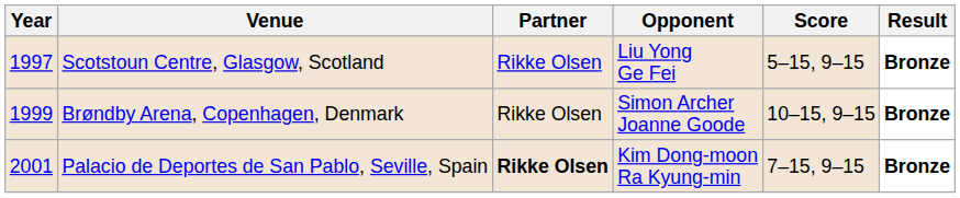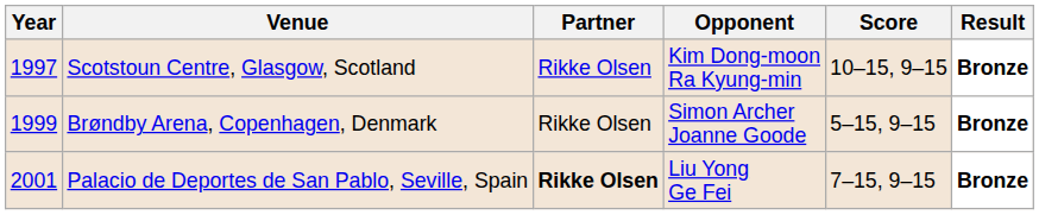Scotstoun Centre, Glasgow, Scotland | Opponent: Liu Yong Ge Fei -> Kim Dong-moon Ra Kyung-min
Scotstoun Centre, Glasgow, Scotland | Score: 5–15, 9–15 -> 10–15, 9–15
Brøndby Arena, Copenhagen, Denmark | Score: 10–15, 9–15 -> 5–15, 9–15
Palacio de Deportes de San Pablo, Seville, Spain | Opponent: Kim Dong-moon Ra Kyung-min -> Liu Yong Ge Fei
